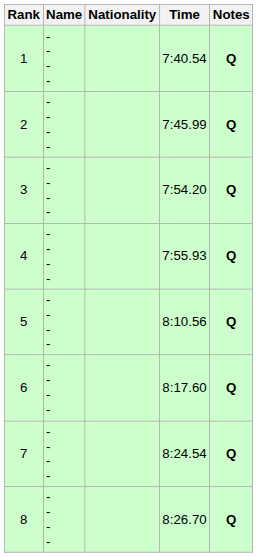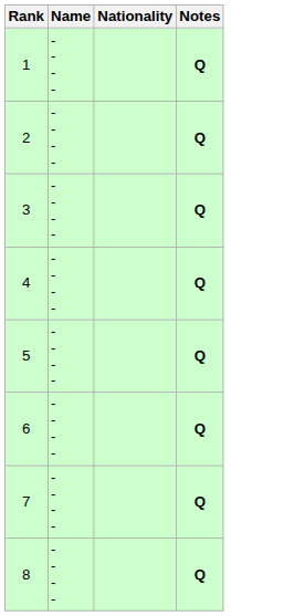- column: Time | 7:40.54 | 7:45.99 | 7:54.20 | 7:55.93 | 8:10.56 | 8:17.60 | 8:24.54 | 8:26.70
